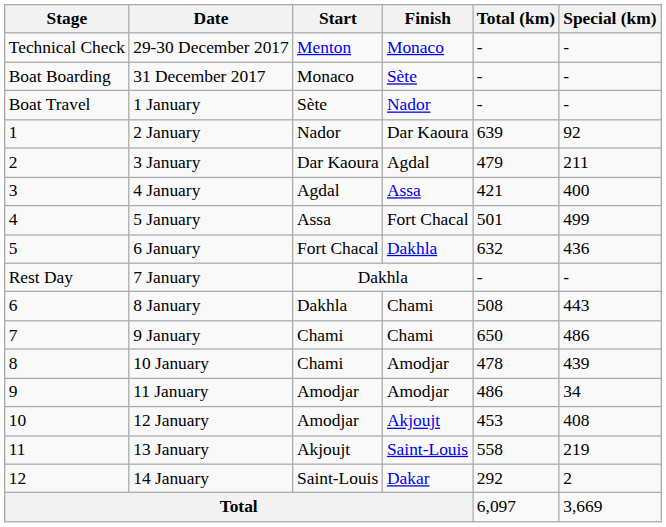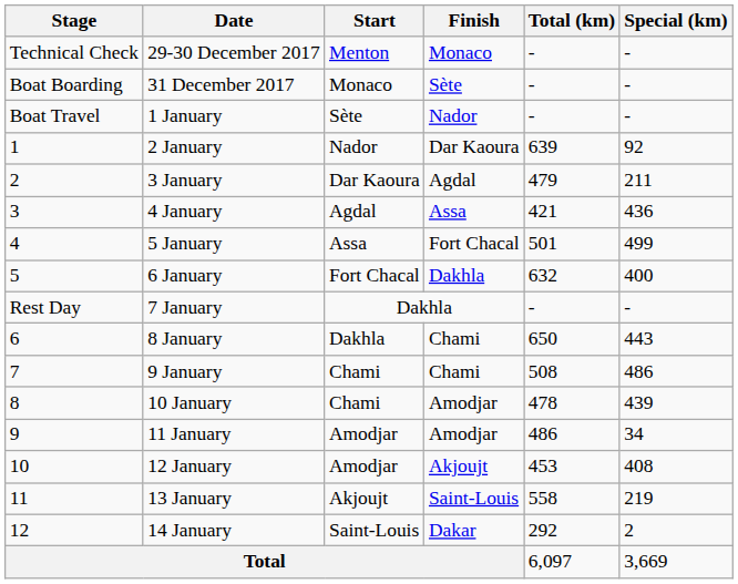4 January | Special (km): 400 -> 436
6 January | Special (km): 436 -> 400
8 January | Total (km): 508 -> 650
9 January | Total (km): 650 -> 508
